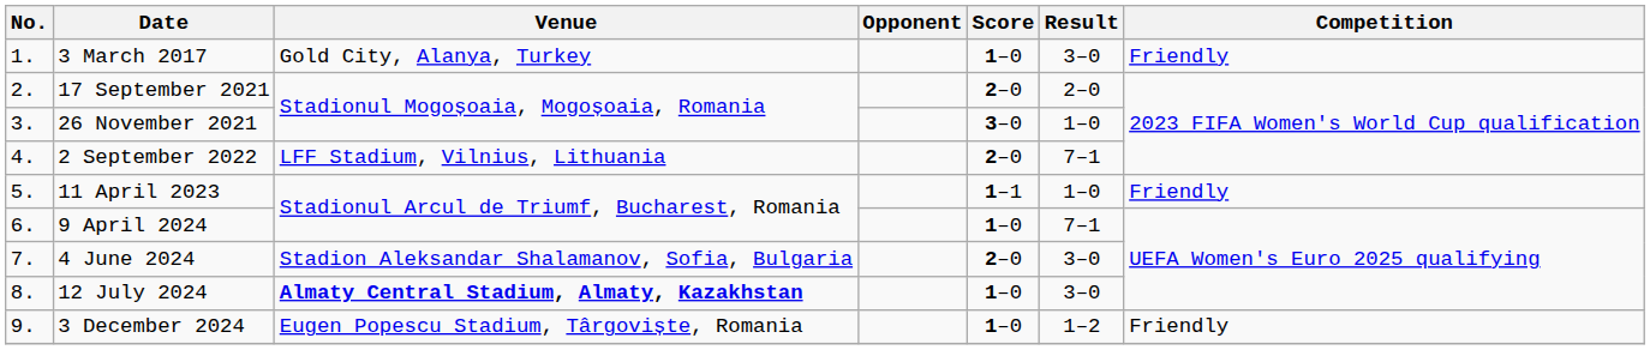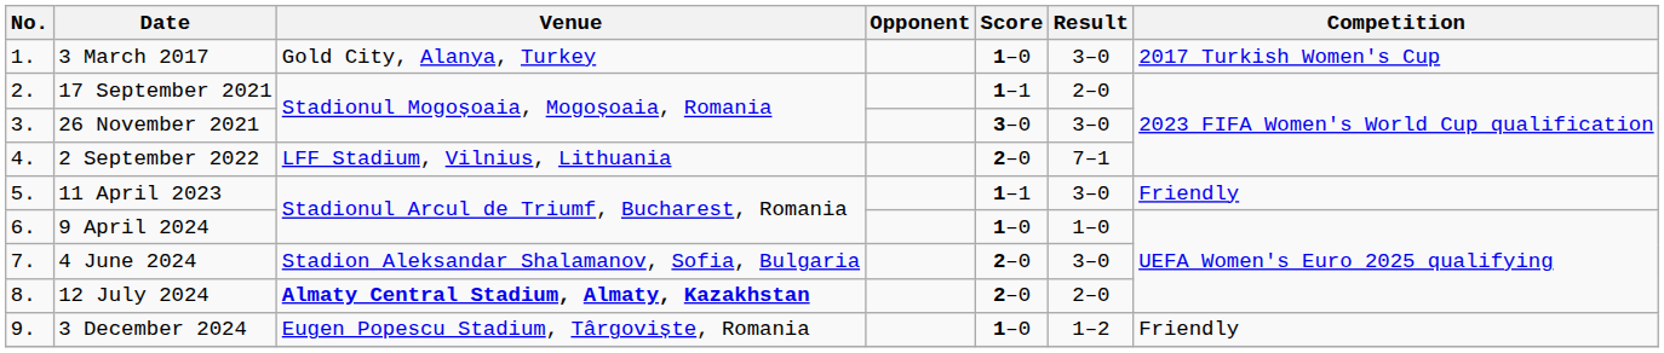3 March 2017 | Competition: Friendly -> 2017 Turkish Women's Cup
17 September 2021 | Score: 2–0 -> 1–1
26 November 2021 | Result: 1–0 -> 3–0
11 April 2023 | Result: 1–0 -> 3–0
9 April 2024 | Result: 7–1 -> 1–0
12 July 2024 | Score: 1–0 -> 2–0
12 July 2024 | Result: 3–0 -> 2–0
